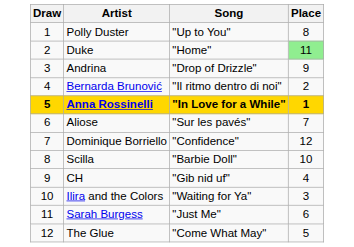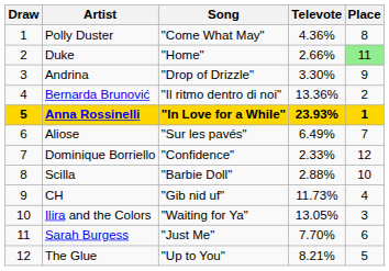+ column: Televote | 4.36% | 2.66% | 3.30% | 13.36% | 23.93% | 6.49% | 2.33% | 2.88% | 11.73% | 13.05% | 7.70% | 8.21%
Polly Duster | Song: "Up to You" -> "Come What May"
The Glue | Song: "Come What May" -> "Up to You"
